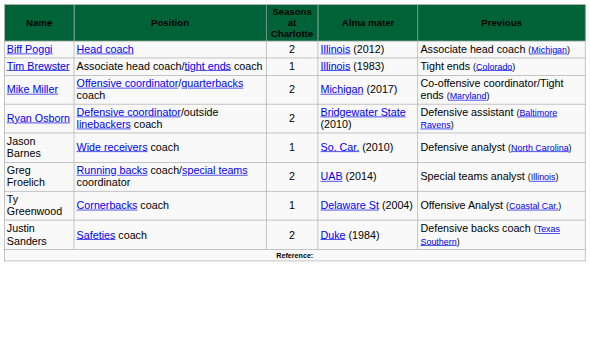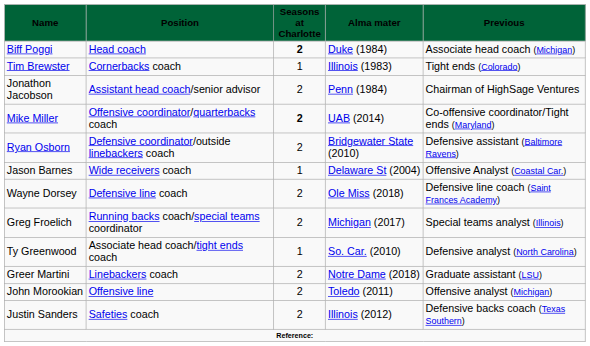Biff Poggi | column 3: normal -> bold
Biff Poggi | column 4: Illinois (2012) -> Duke (1984)
Tim Brewster | column 2: Associate head coach/tight ends coach -> Cornerbacks coach
+ row: Jonathon Jacobson | Assistant head coach/senior advisor | 2 | Penn (1984) | Chairman of HighSage Ventures
Mike Miller | column 3: normal -> bold
Mike Miller | column 4: Michigan (2017) -> UAB (2014)
Jason Barnes | column 4: So. Car. (2010) -> Delaware St (2004)
Jason Barnes | column 5: Defensive analyst (North Carolina) -> Offensive Analyst (Coastal Car.)
+ row: Wayne Dorsey | Defensive line coach | 2 | Ole Miss (2018) | Defensive line coach (Saint Frances Academy)
Greg Froelich | column 4: UAB (2014) -> Michigan (2017)
Ty Greenwood | column 2: Cornerbacks coach -> Associate head coach/tight ends coach
Ty Greenwood | column 4: Delaware St (2004) -> So. Car. (2010)
Ty Greenwood | column 5: Offensive Analyst (Coastal Car.) -> Defensive analyst (North Carolina)
+ row: Greer Martini | Linebackers coach | 2 | Notre Dame (2018) | Graduate assistant (LSU)
+ row: John Morookian | Offensive line | 2 | Toledo (2011) | Offensive analyst (Michigan)
Justin Sanders | column 4: Duke (1984) -> Illinois (2012)
